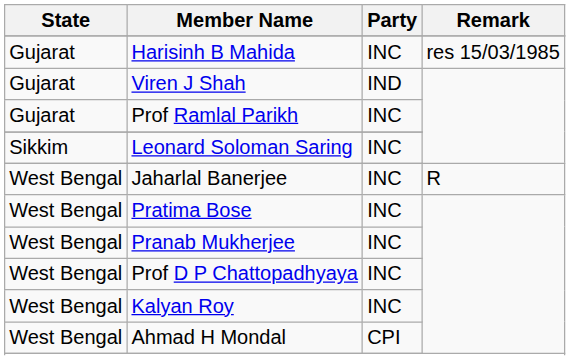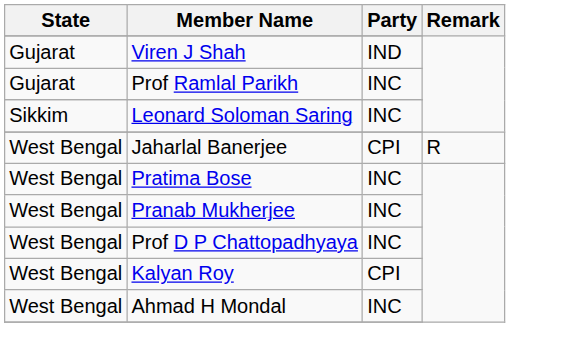- row: Gujarat | Harisinh B Mahida | INC | res 15/03/1985
Jaharlal Banerjee | Party: INC -> CPI
Kalyan Roy | Party: INC -> CPI
Ahmad H Mondal | Party: CPI -> INC
